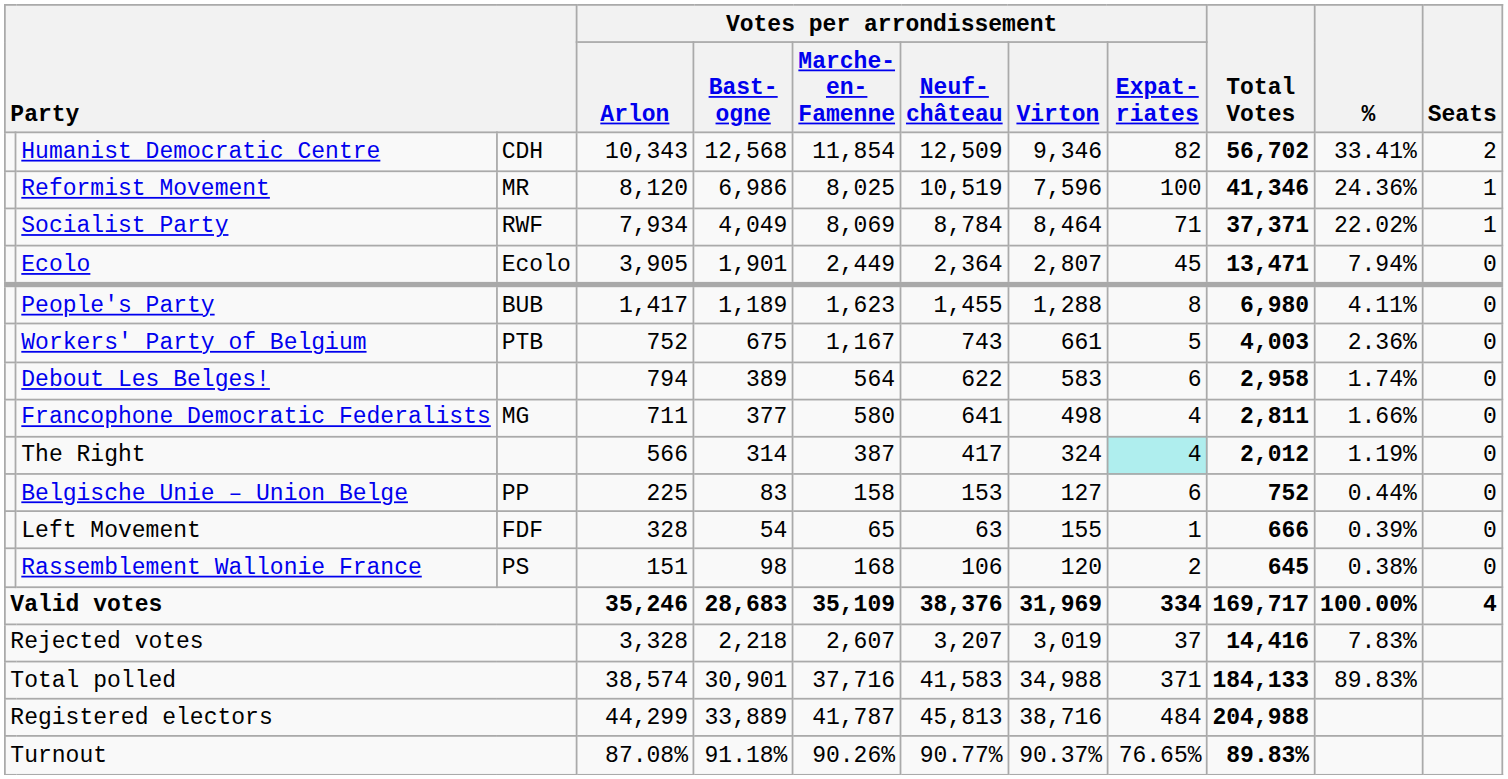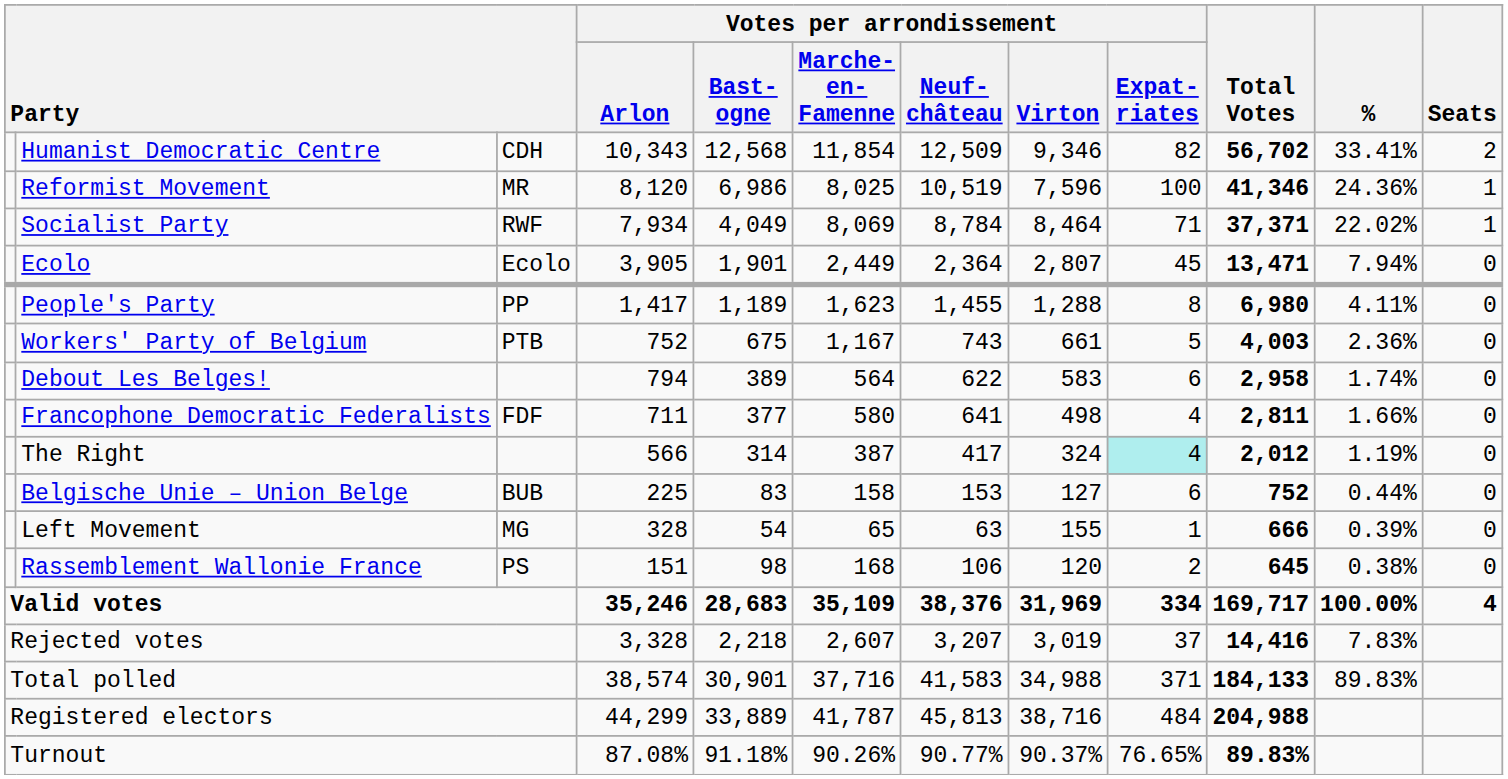People's Party | column 3: BUB -> PP
Francophone Democratic Federalists | column 3: MG -> FDF
Belgische Unie – Union Belge | column 3: PP -> BUB
Left Movement | column 3: FDF -> MG
